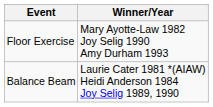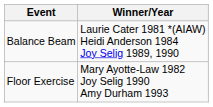rows swapped: Balance Beam <-> Floor Exercise
